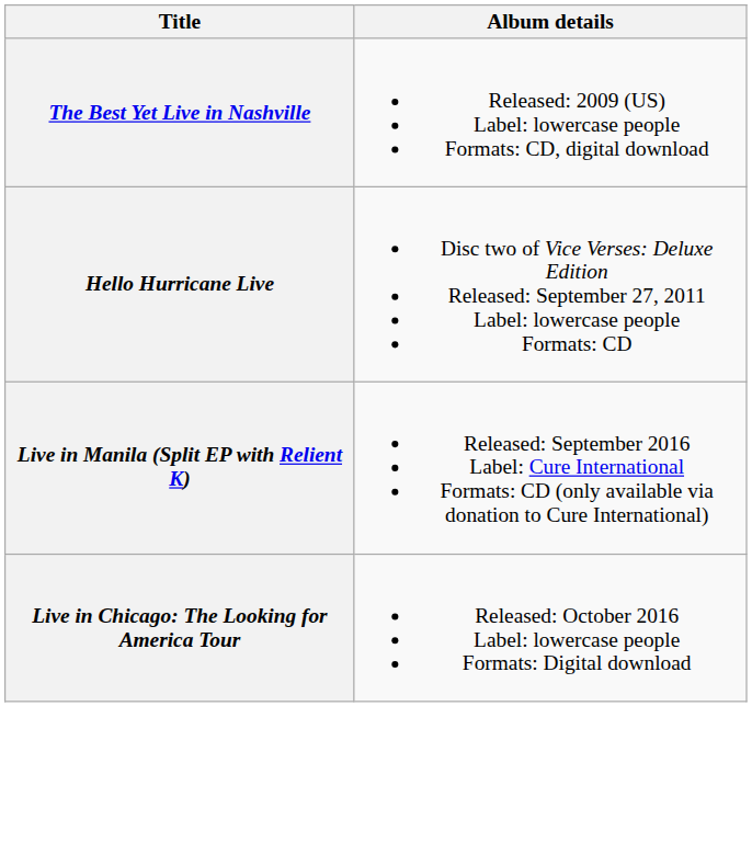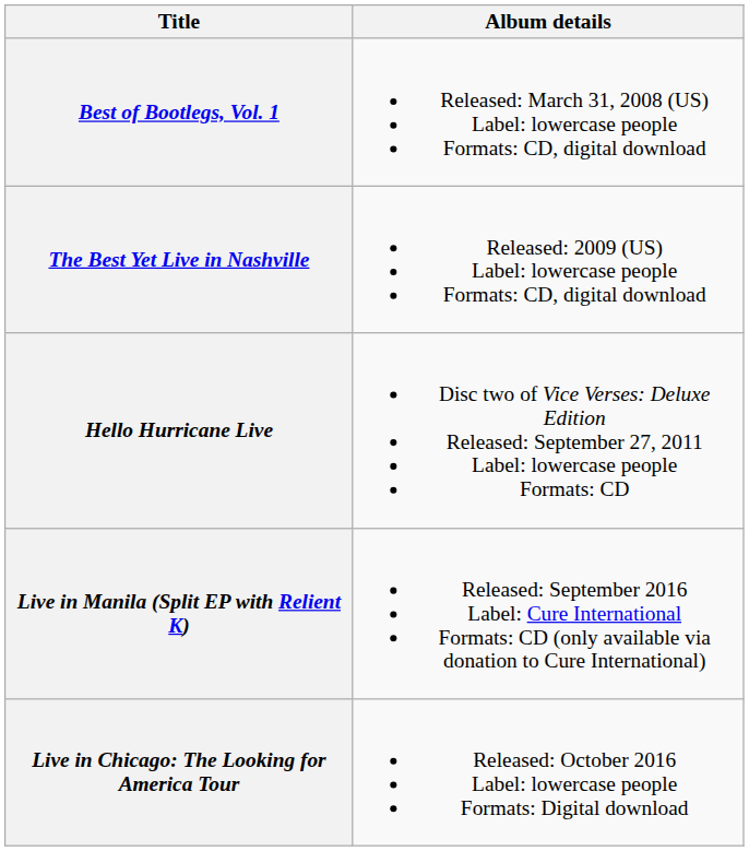+ row: Best of Bootlegs, Vol. 1 | Released: March 31, 2008 (US) Label: lowercase people Formats: CD, digital download
